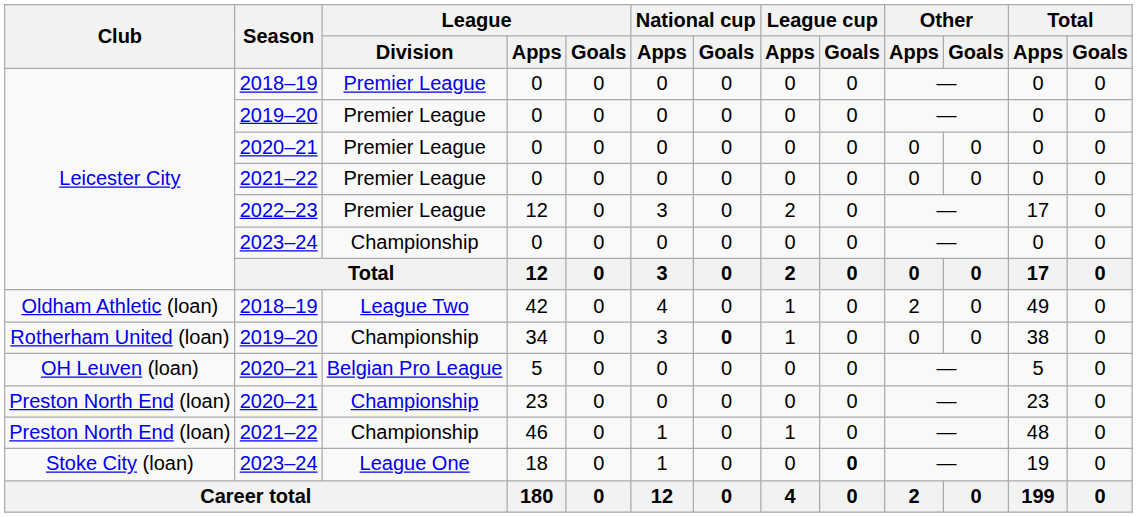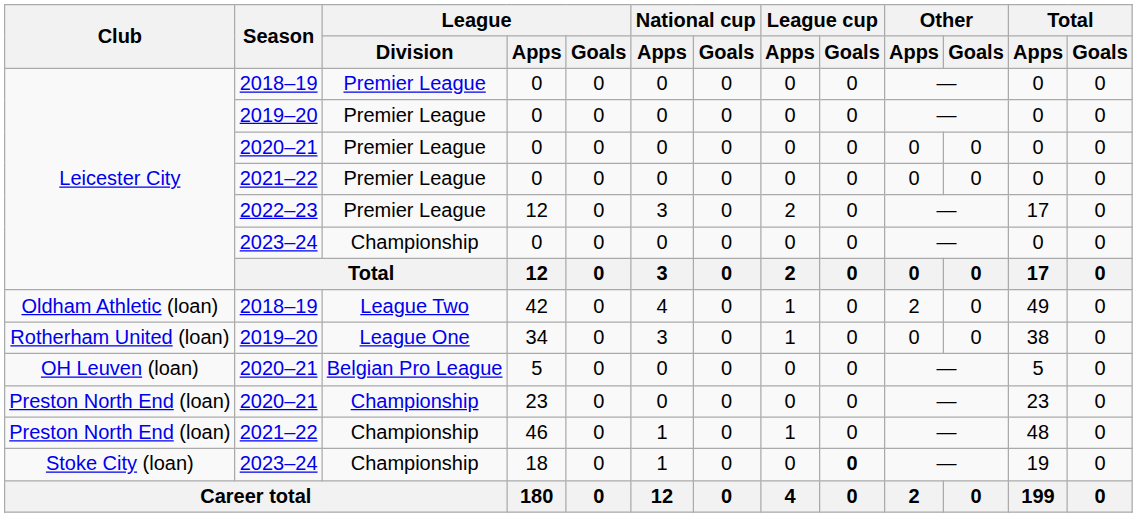34 | League / Division: Championship -> League One
34 | National cup / Goals: bold -> normal
18 | League / Division: League One -> Championship
